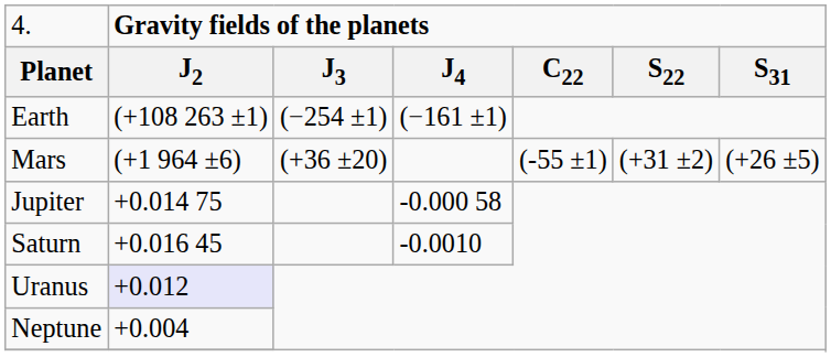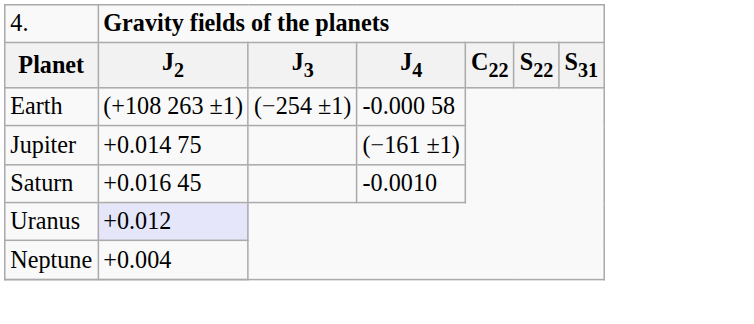Earth | column 4: (−161 ±1) -> -0.000 58
- row: Mars | (+1 964 ±6) | (+36 ±20) | (-55 ±1) | (+31 ±2) | (+26 ±5)
Jupiter | column 4: -0.000 58 -> (−161 ±1)
